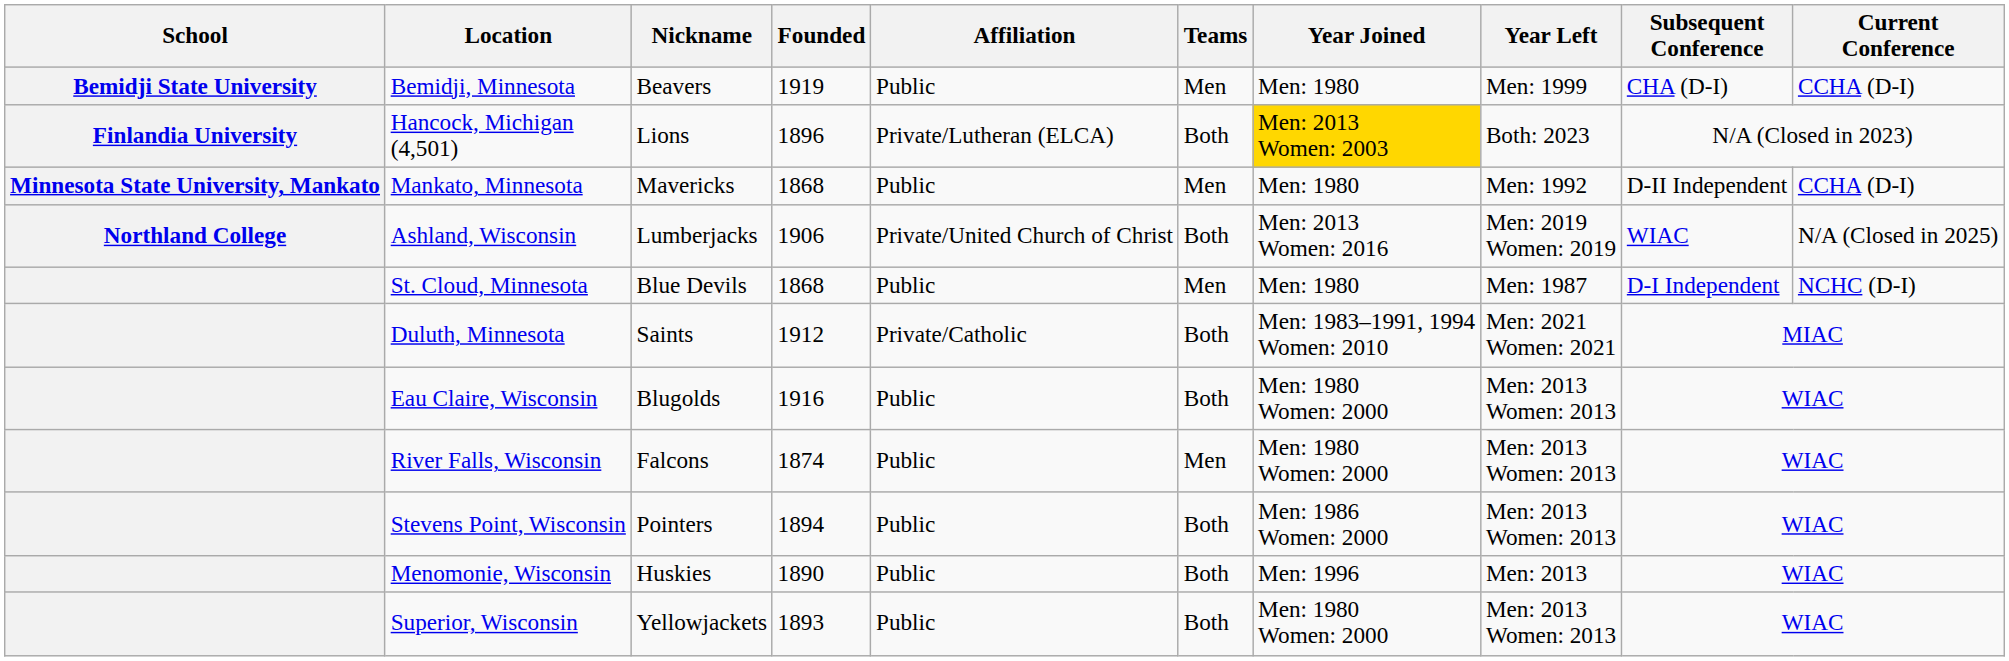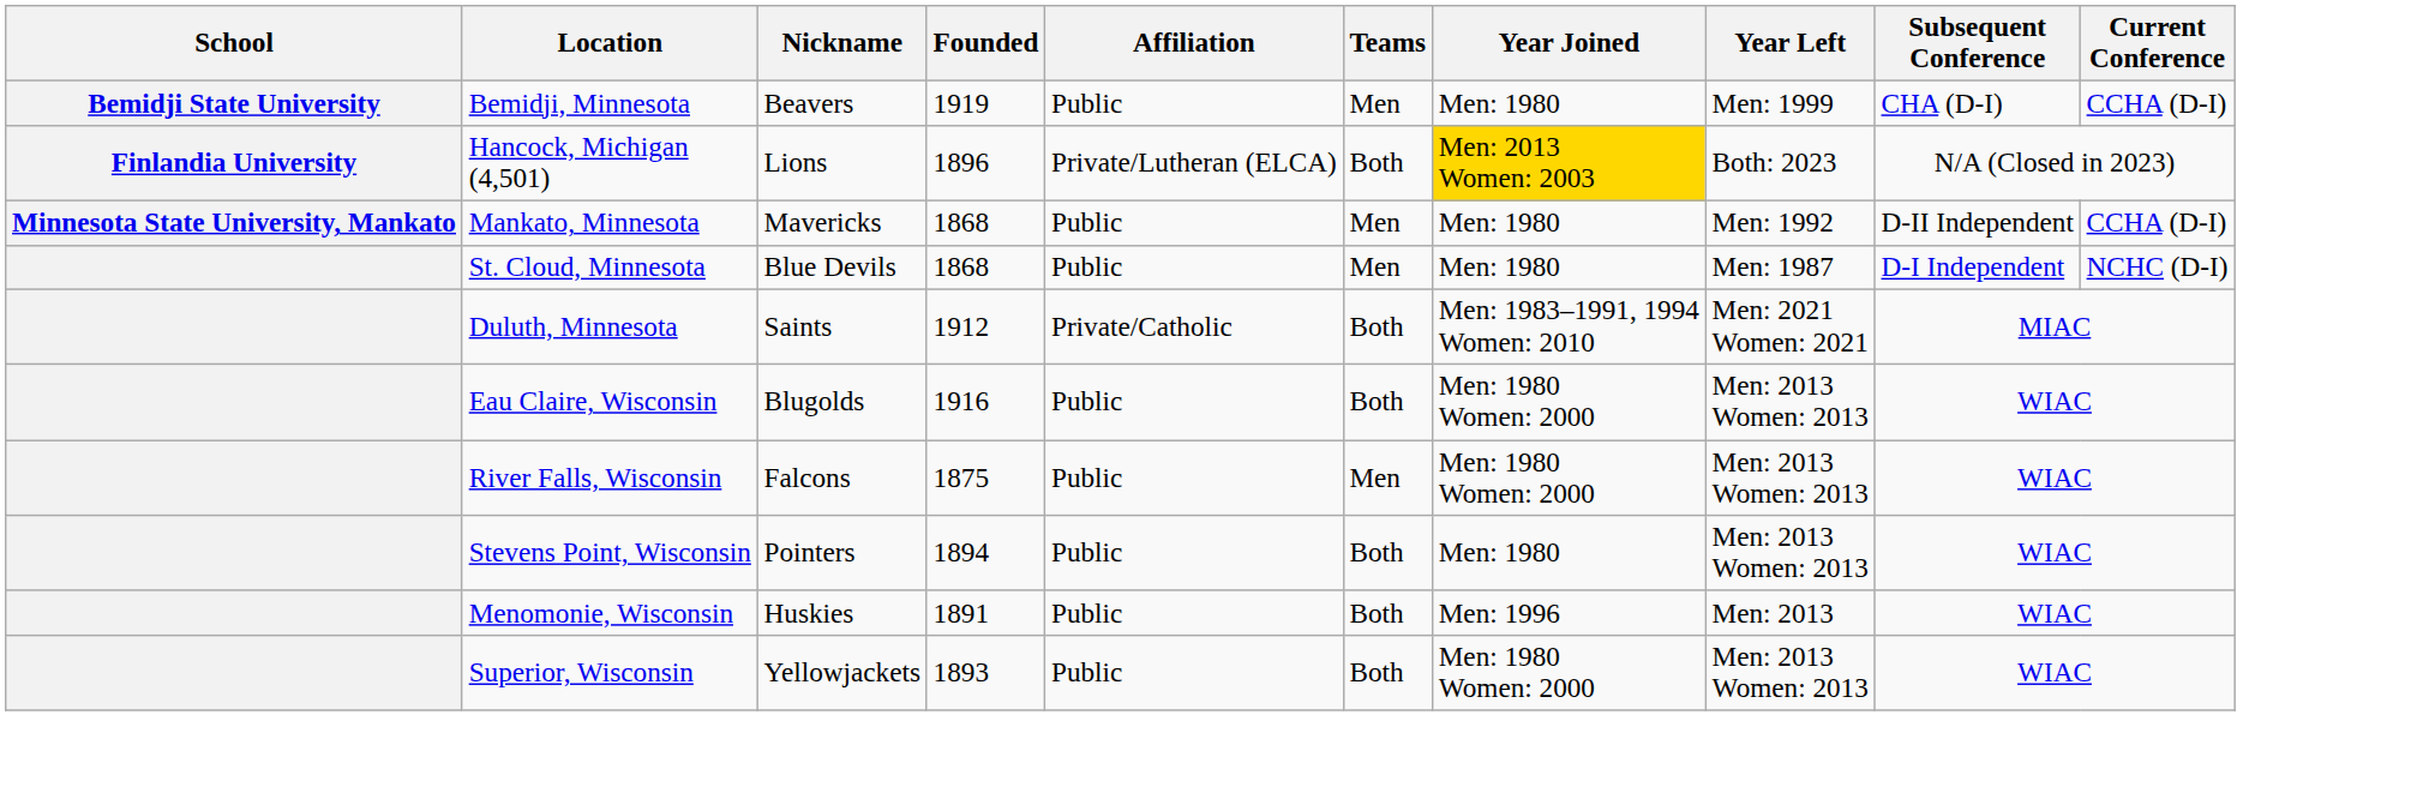- row: Northland College | Ashland, Wisconsin | Lumberjacks | 1906 | Private/United Church of Christ | Both | Men: 2013 Women: 2016 | Men: 2019 Women: 2019 | WIAC | N/A (Closed in 2025)
River Falls, Wisconsin | Founded: 1874 -> 1875
Stevens Point, Wisconsin | Year Joined: Men: 1986 Women: 2000 -> Men: 1980
Menomonie, Wisconsin | Founded: 1890 -> 1891
